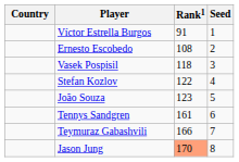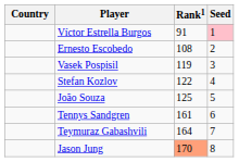Víctor Estrella Burgos | Seed: no background -> pink background
Vasek Pospisil | Rank1: 118 -> 119
João Souza | Rank1: 123 -> 125
Teymuraz Gabashvili | Rank1: 166 -> 164
